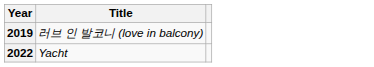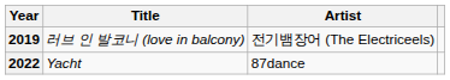+ column: Artist | 전기뱀장어 (The Electriceels) | 87dance
